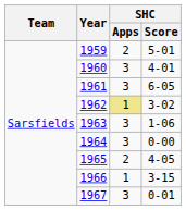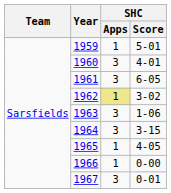1959 | SHC / Apps: 2 -> 1
1964 | SHC / Score: 0-00 -> 3-15
1965 | SHC / Apps: 2 -> 1
1966 | SHC / Score: 3-15 -> 0-00
